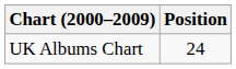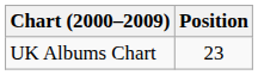UK Albums Chart | Position: 24 -> 23
